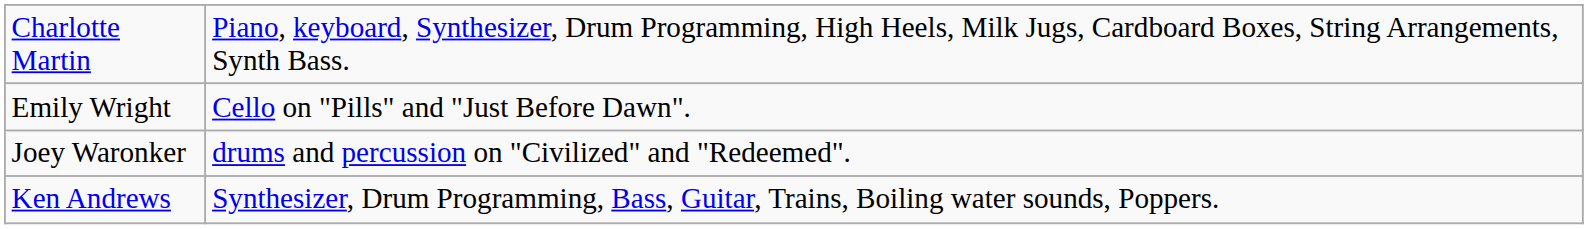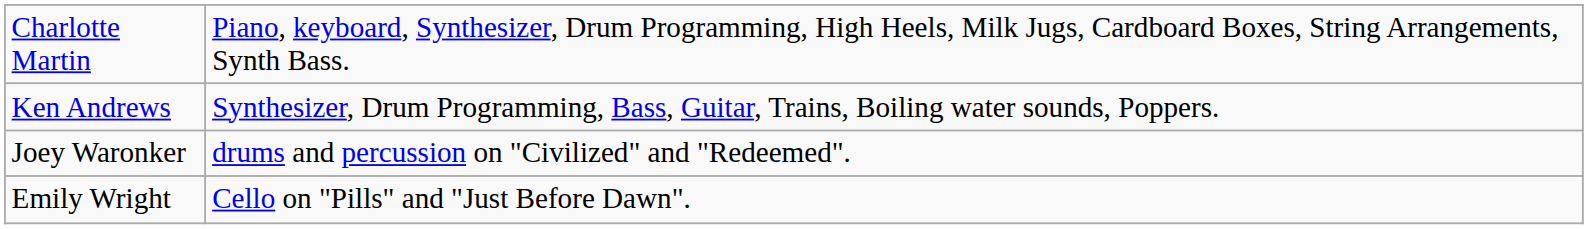rows swapped: Ken Andrews <-> Emily Wright
